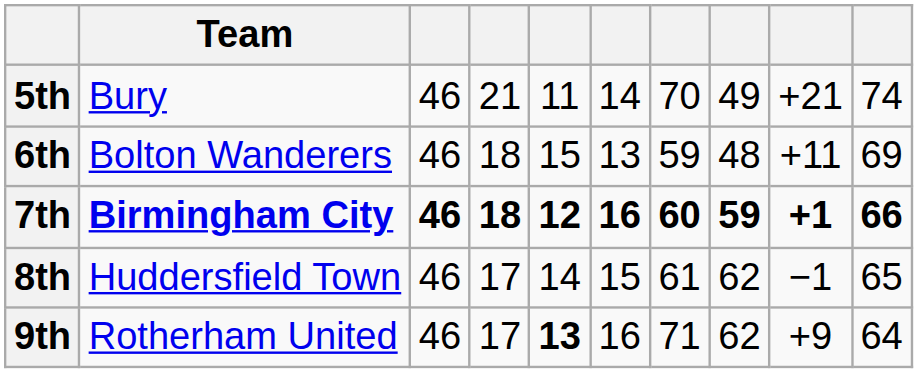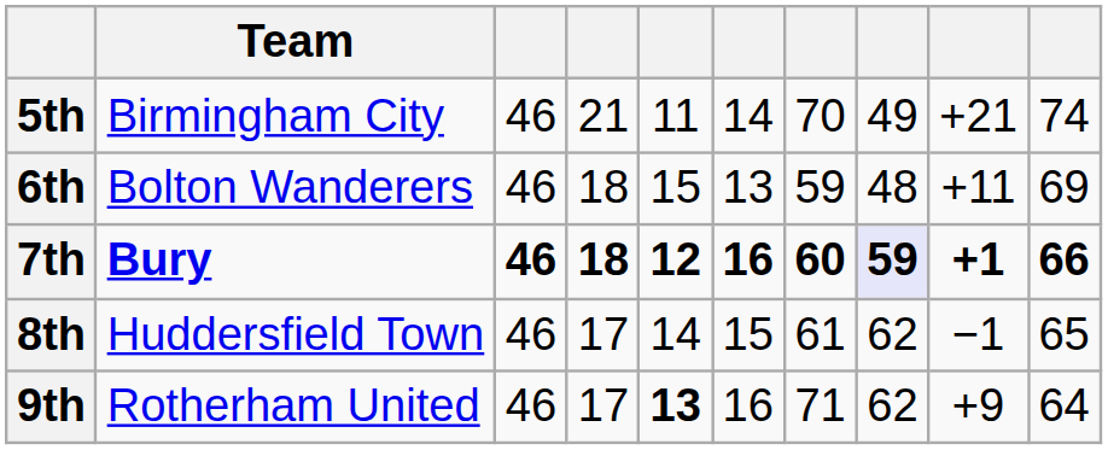5th | Team: Bury -> Birmingham City
7th | Team: Birmingham City -> Bury
7th | column 8: no background -> lavender background
